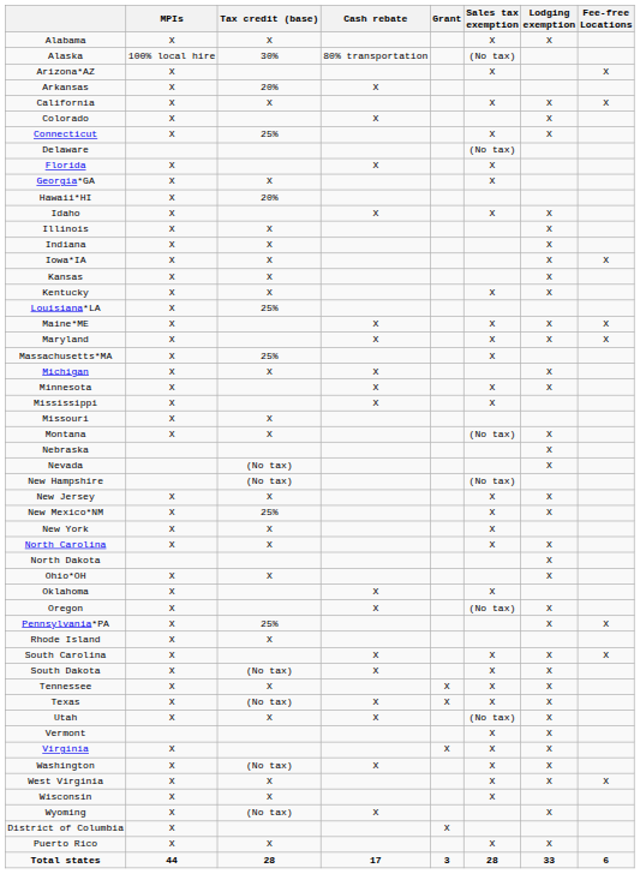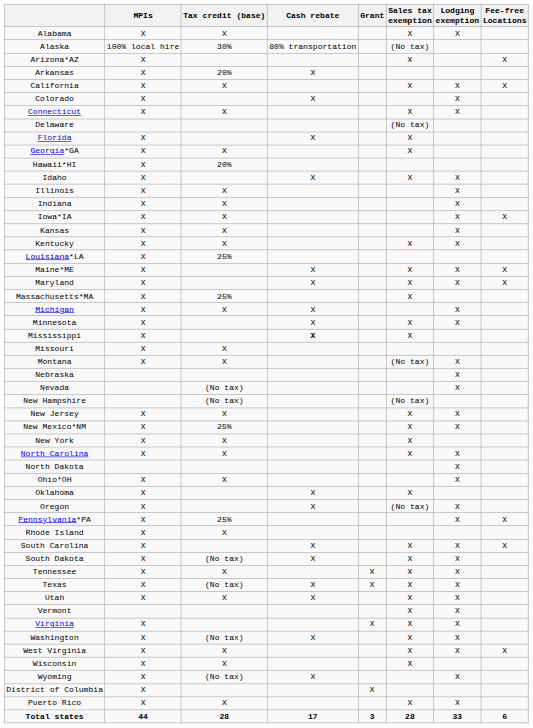Connecticut | Tax credit (base): 25% -> X
Mississippi | Cash rebate: normal -> bold
Utah | Sales tax exemption: (No tax) -> X
